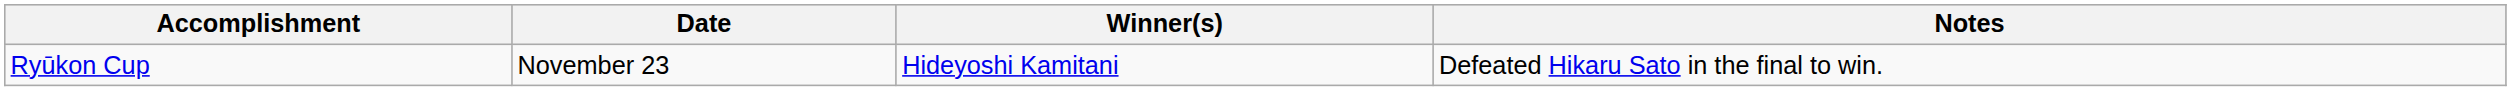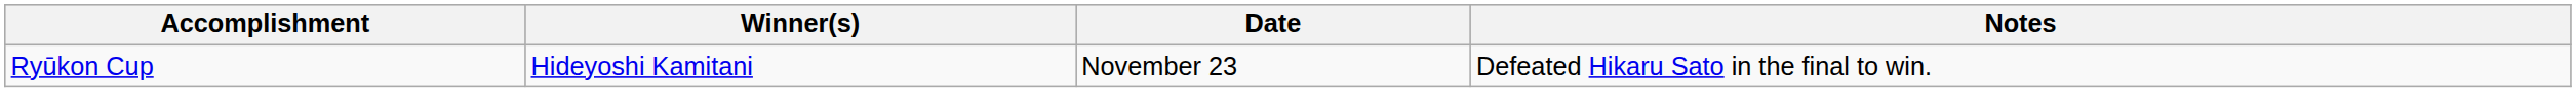columns swapped: Winner(s) <-> Date
